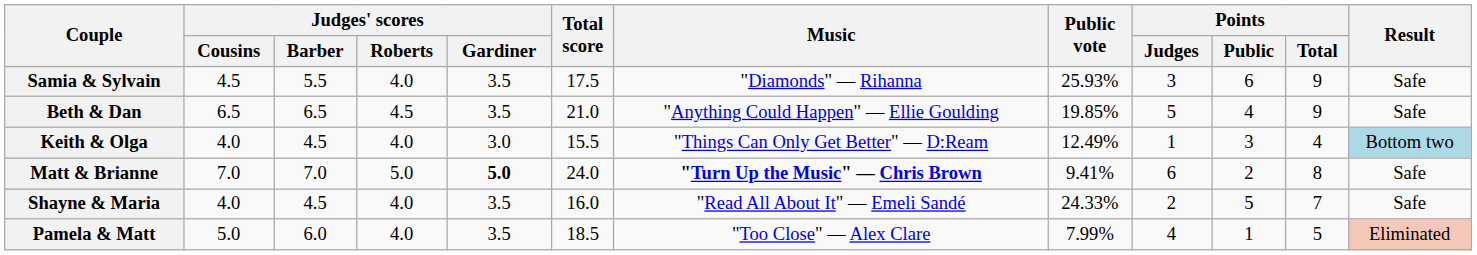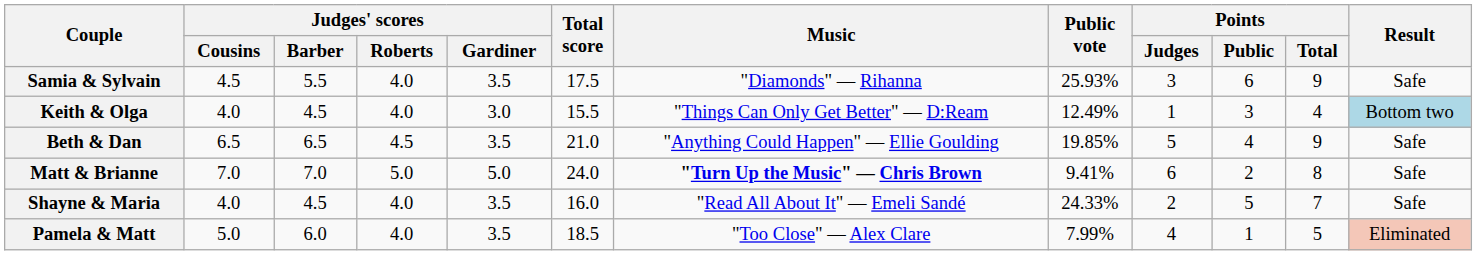rows swapped: Keith & Olga <-> Beth & Dan
Matt & Brianne | Judges' scores / Gardiner: bold -> normal
